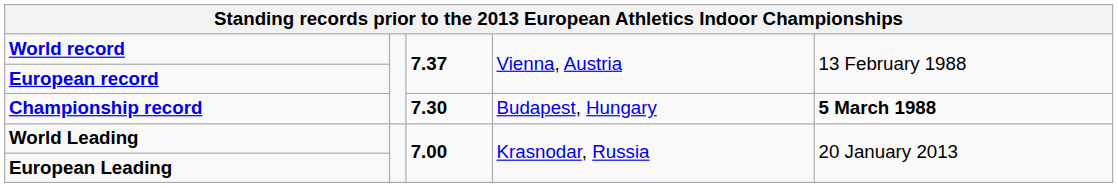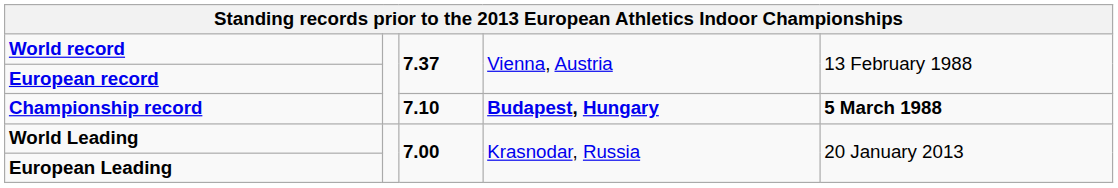Championship record | column 3: 7.30 -> 7.10
Championship record | column 4: normal -> bold
